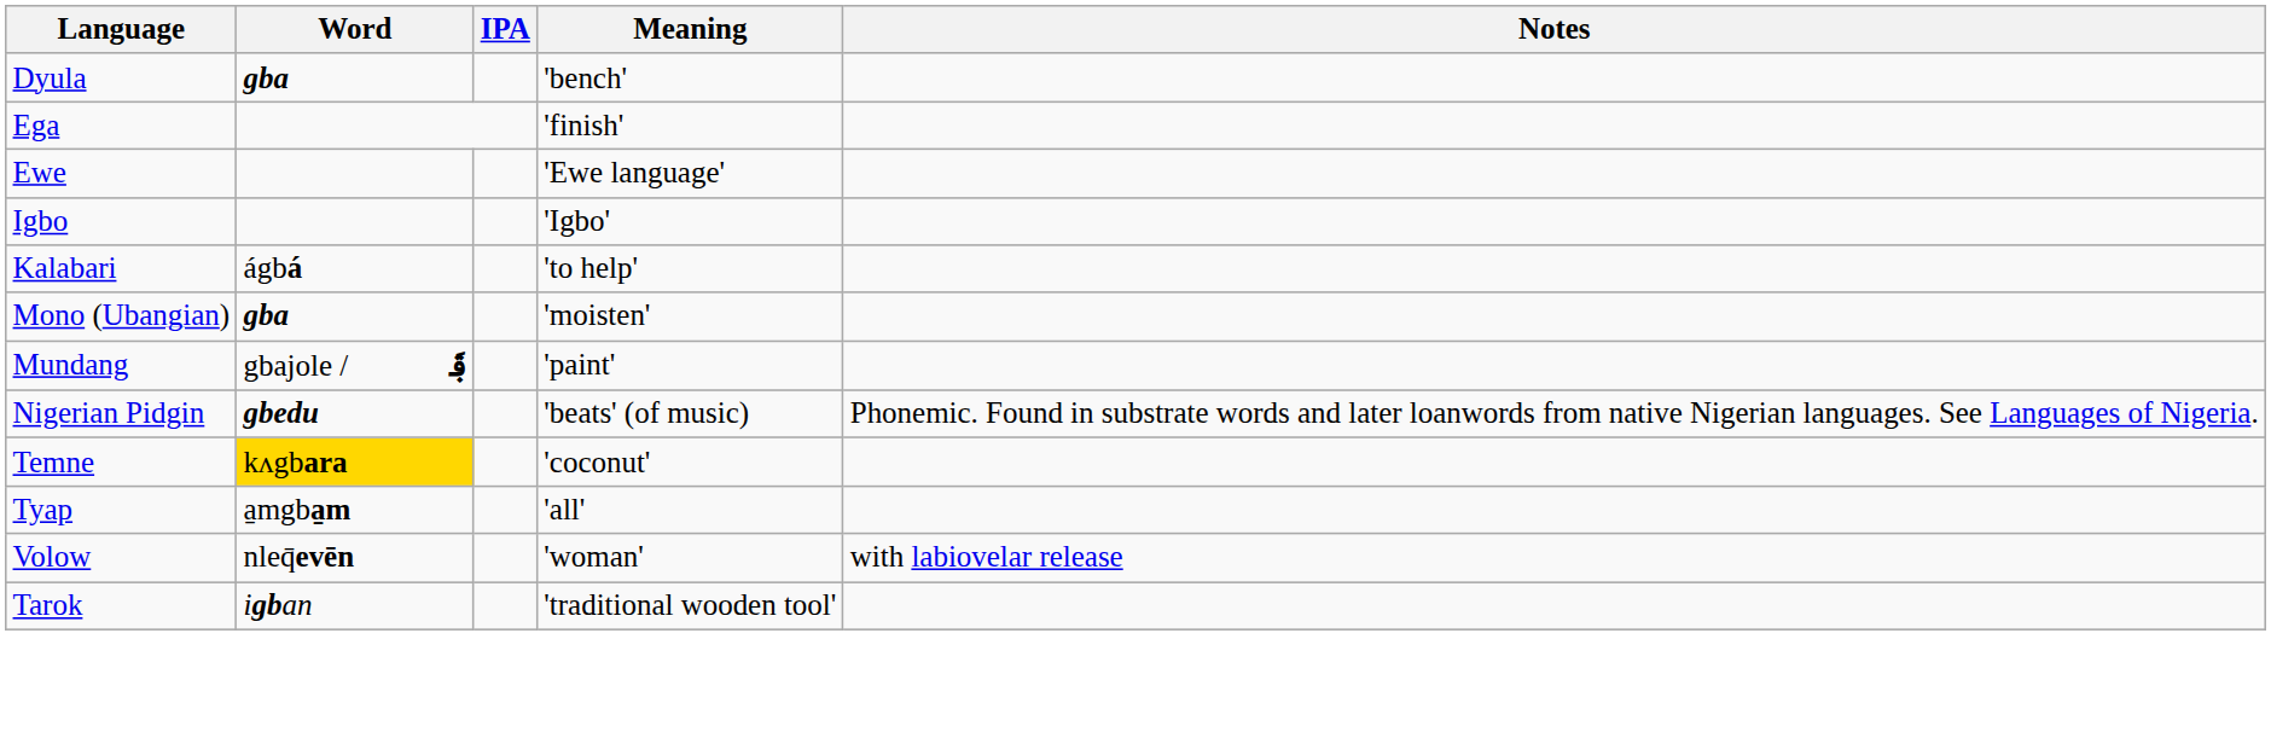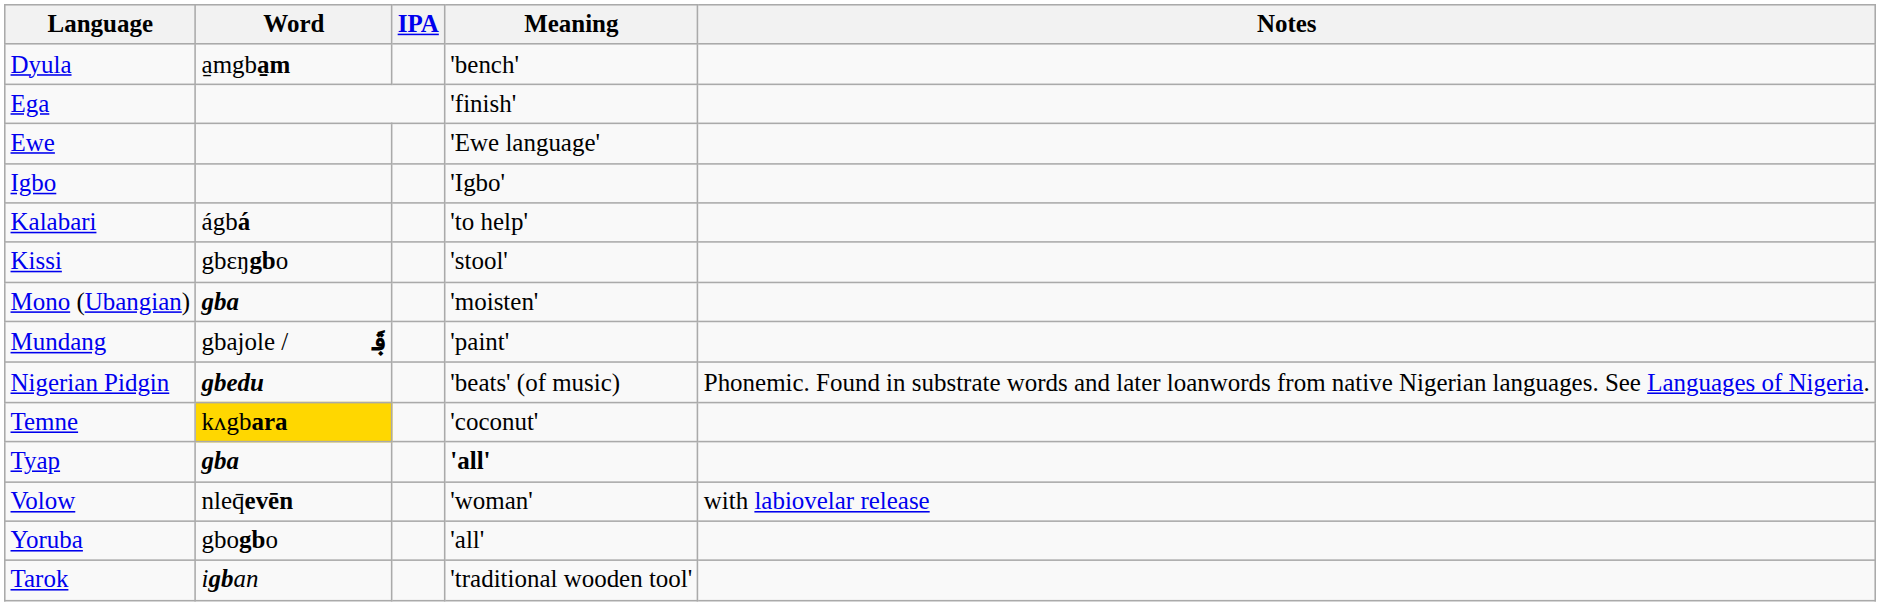Dyula | Word: gba -> a̠mgba̠m
+ row: Kissi | gbɛŋgbo | 'stool'
Tyap | Word: a̠mgba̠m -> gba
Tyap | Meaning: normal -> bold
+ row: Yoruba | gbogbo | 'all'
